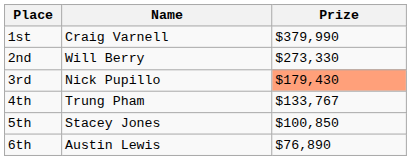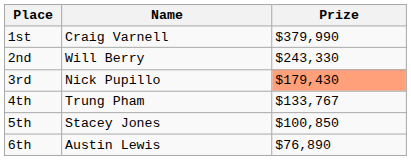2nd | Prize: $273,330 -> $243,330
